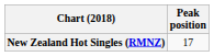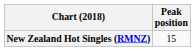New Zealand Hot Singles (RMNZ) | Peak position: 17 -> 15
